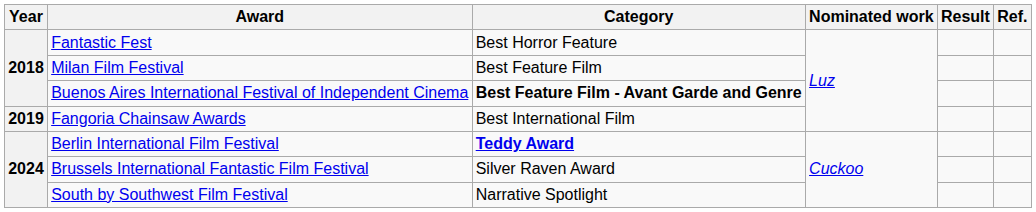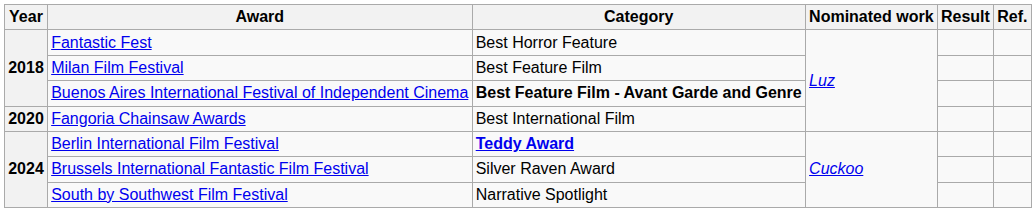Fangoria Chainsaw Awards | Year: 2019 -> 2020
